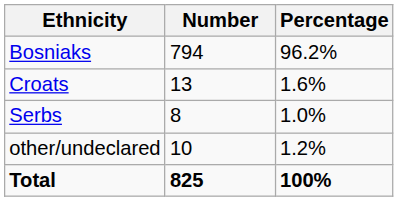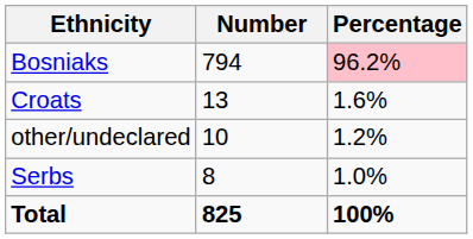Bosniaks | Percentage: no background -> pink background
rows swapped: Serbs <-> other/undeclared
